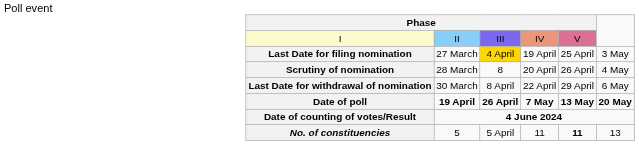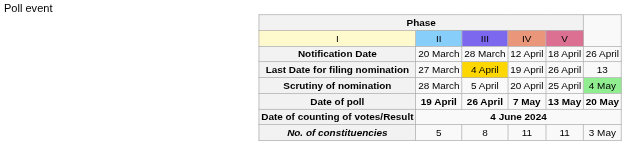+ row: Notification Date | 20 March | 28 March | 12 April | 18 April | 26 April
Last Date for filing nomination | column 5: 25 April -> 26 April
Last Date for filing nomination | column 6: 3 May -> 13
Scrutiny of nomination | column 3: 8 -> 5 April
Scrutiny of nomination | column 5: 26 April -> 25 April
Scrutiny of nomination | column 6: no background -> lightgreen background
- row: Last Date for withdrawal of nomination | 30 March | 8 April | 22 April | 29 April | 6 May
No. of constituencies | column 3: 5 April -> 8
No. of constituencies | column 5: bold -> normal
No. of constituencies | column 6: 13 -> 3 May
